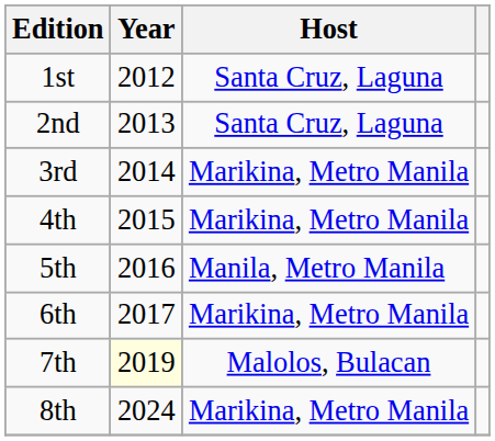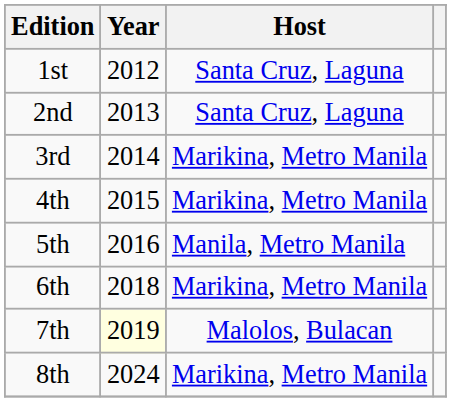6th | Year: 2017 -> 2018
